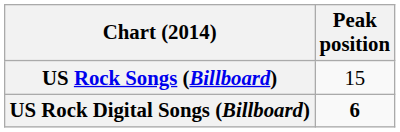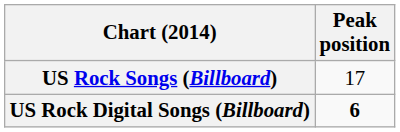US Rock Songs (Billboard) | Peak position: 15 -> 17
